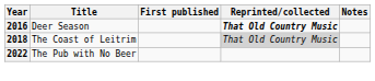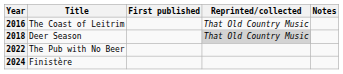2016 | Title: Deer Season -> The Coast of Leitrim
2016 | Reprinted/collected: bold -> normal
2018 | Title: The Coast of Leitrim -> Deer Season
+ row: 2024 | Finistère
